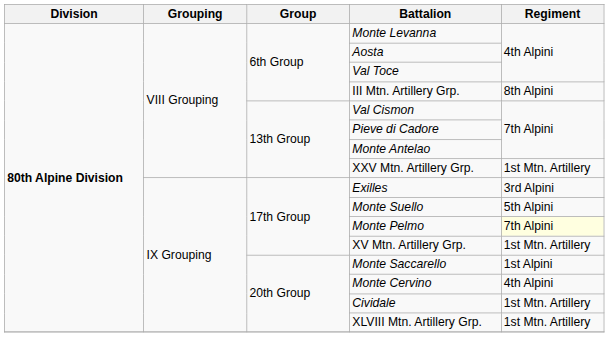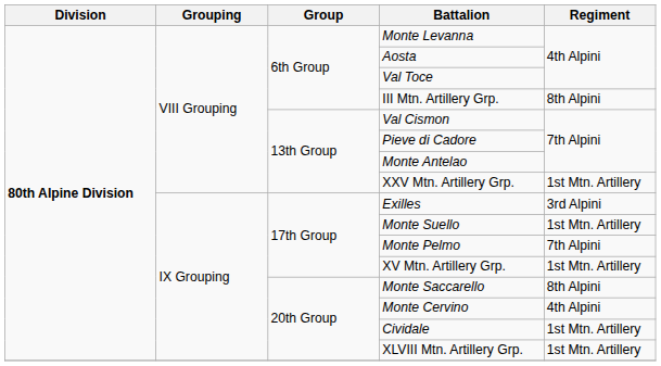Monte Suello | Regiment: 5th Alpini -> 1st Mtn. Artillery
Monte Pelmo | Regiment: lightyellow background -> no background
Monte Saccarello | Regiment: 1st Alpini -> 8th Alpini
